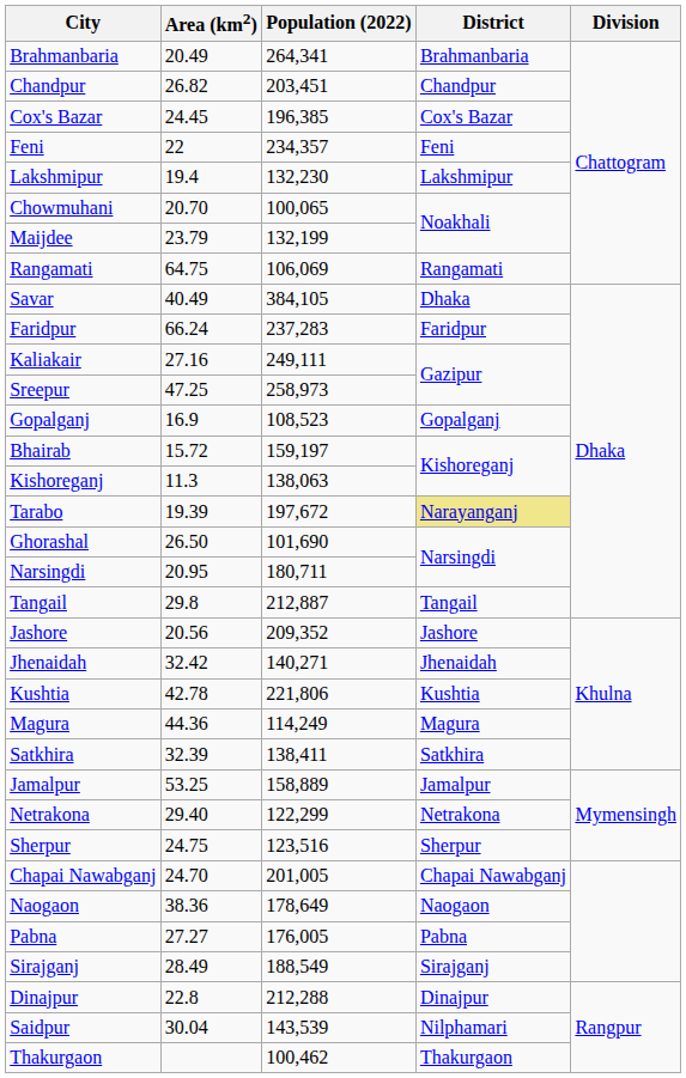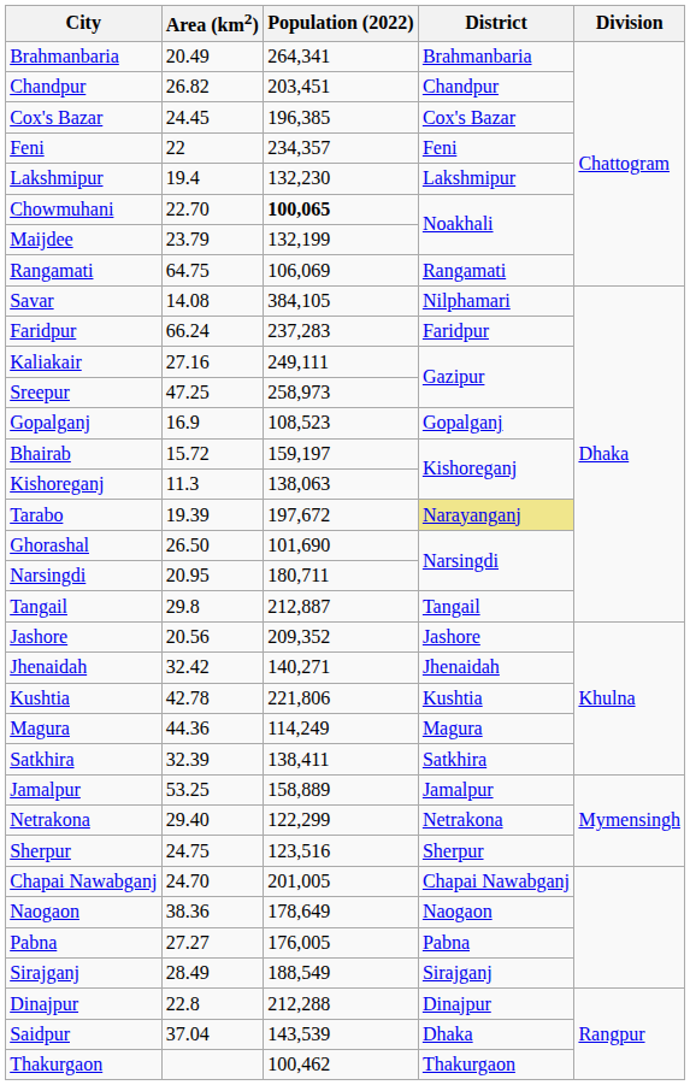Chowmuhani | Area (km2): 20.70 -> 22.70
Chowmuhani | Population (2022): normal -> bold
Savar | Area (km2): 40.49 -> 14.08
Savar | District: Dhaka -> Nilphamari
Saidpur | Area (km2): 30.04 -> 37.04
Saidpur | District: Nilphamari -> Dhaka
